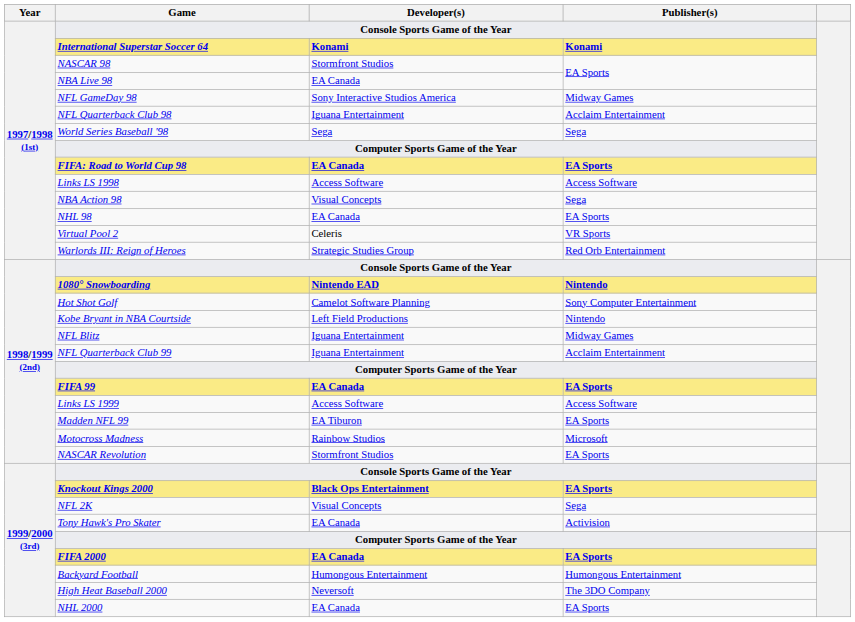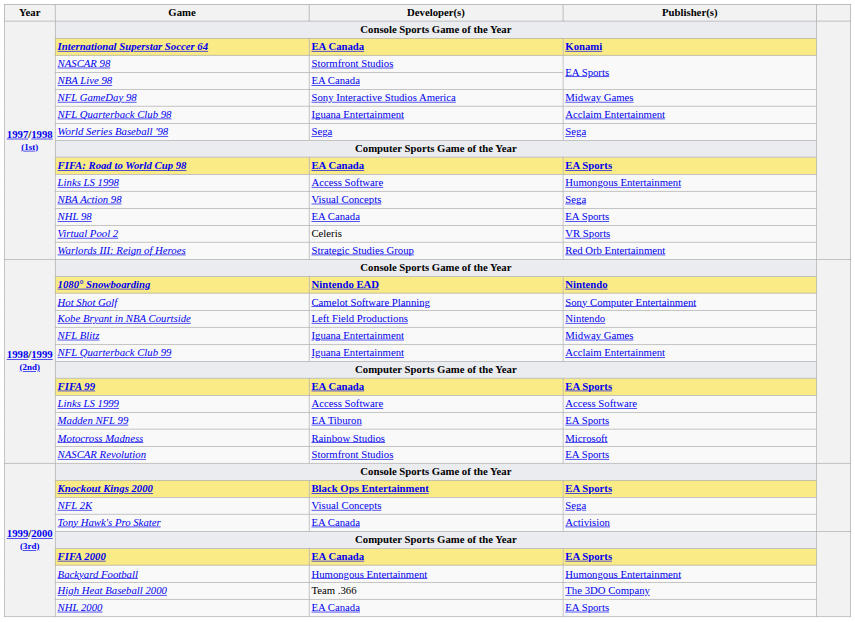International Superstar Soccer 64 | Developer(s): Konami -> EA Canada
Links LS 1998 | Publisher(s): Access Software -> Humongous Entertainment
High Heat Baseball 2000 | Developer(s): Neversoft -> Team .366
